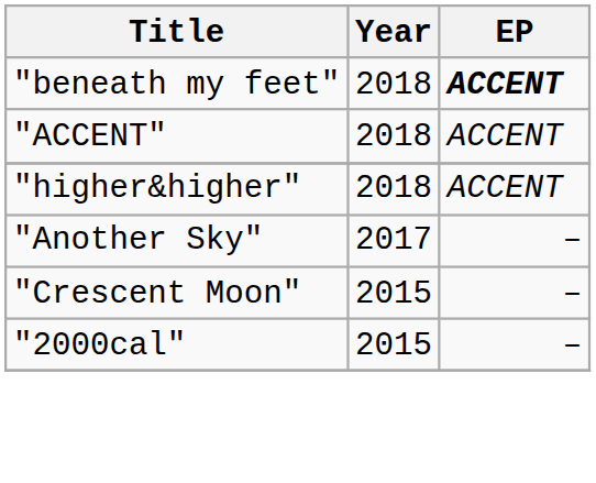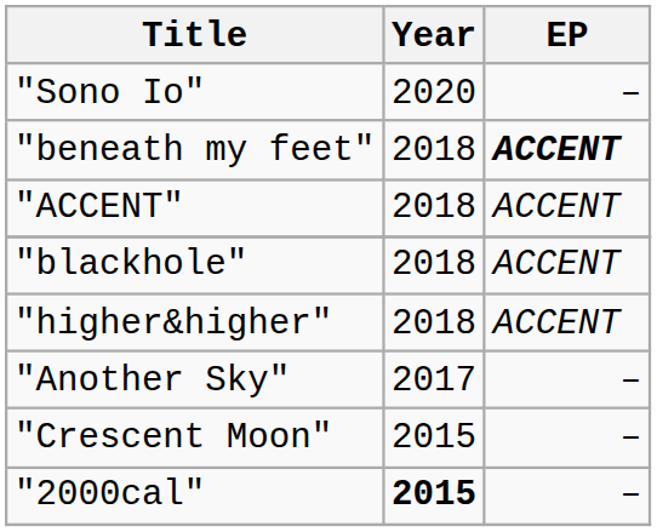+ row: "Sono Io" | 2020 | –
+ row: "blackhole" | 2018 | ACCENT
"2000cal" | Year: normal -> bold
